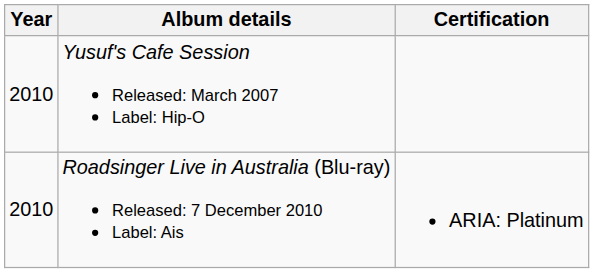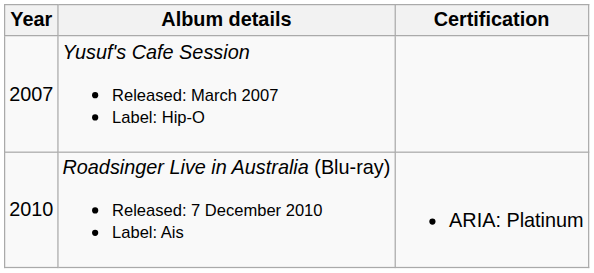Yusuf's Cafe Session Released: March 2007 Label: Hip-O | Year: 2010 -> 2007
